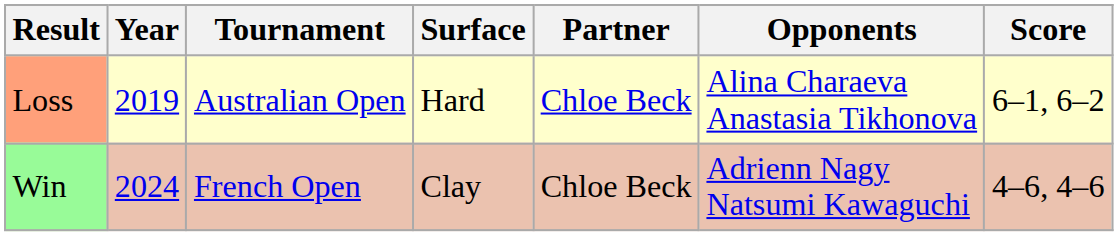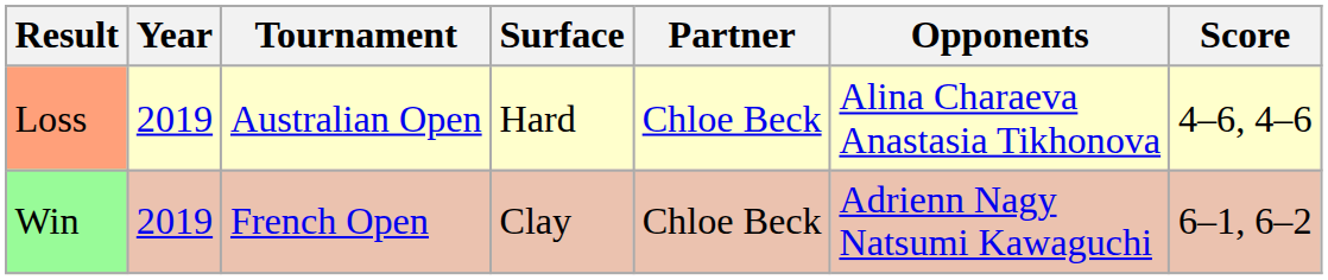Loss | Score: 6–1, 6–2 -> 4–6, 4–6
Win | Year: 2024 -> 2019
Win | Score: 4–6, 4–6 -> 6–1, 6–2
